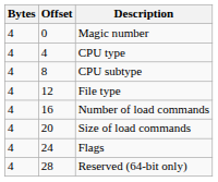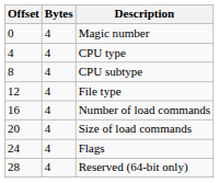columns swapped: Offset <-> Bytes
